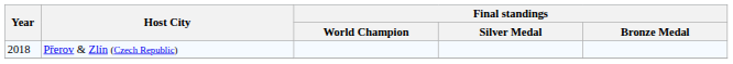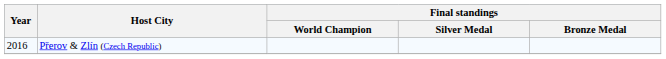Přerov & Zlín (Czech Republic) | Year: 2018 -> 2016
